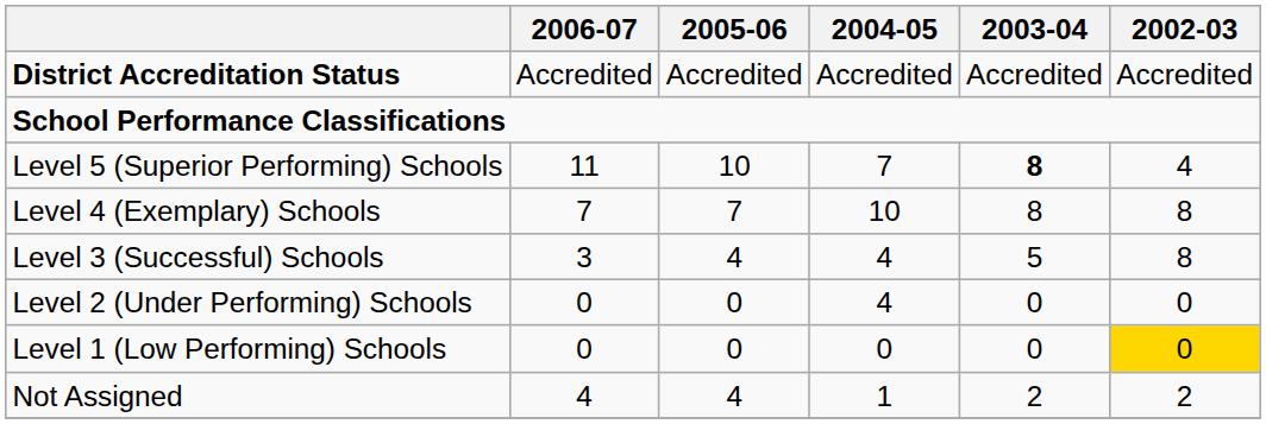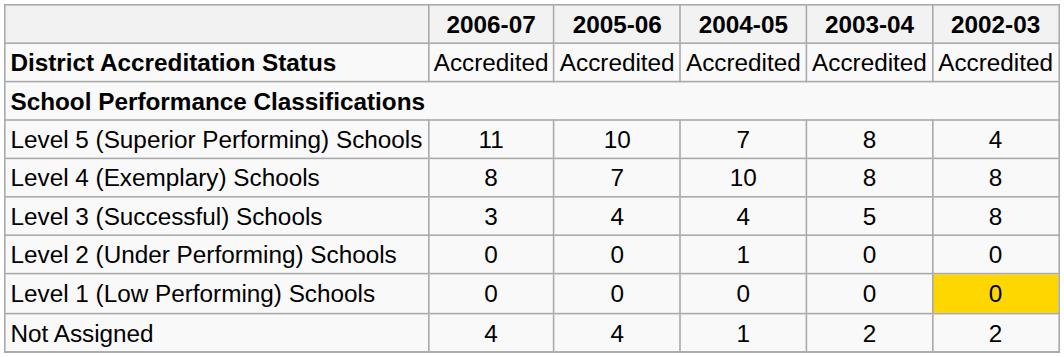Level 5 (Superior Performing) Schools | 2003-04: bold -> normal
Level 4 (Exemplary) Schools | 2006-07: 7 -> 8
Level 2 (Under Performing) Schools | 2004-05: 4 -> 1
